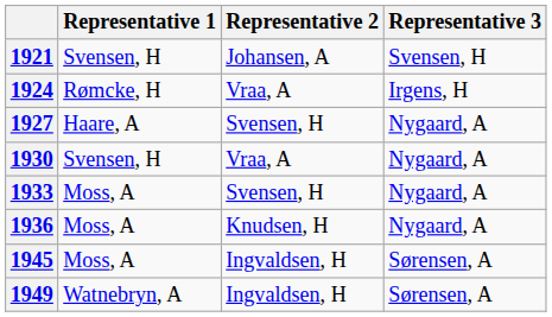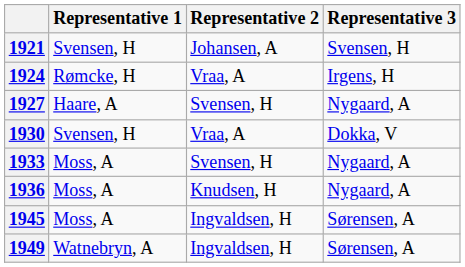1930 | Representative 3: Nygaard, A -> Dokka, V
